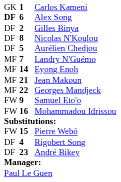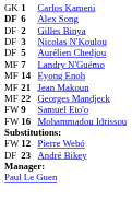Nicolas N'Koulou | column 2: 8 -> 3
Pierre Webó | column 2: 15 -> 12
- row: DF | 4 | Rigobert Song
